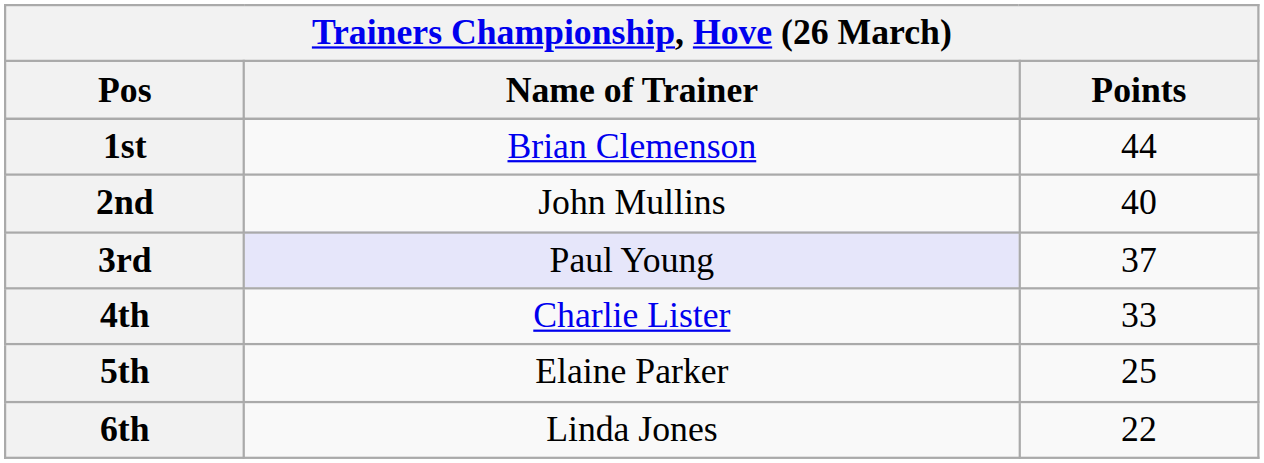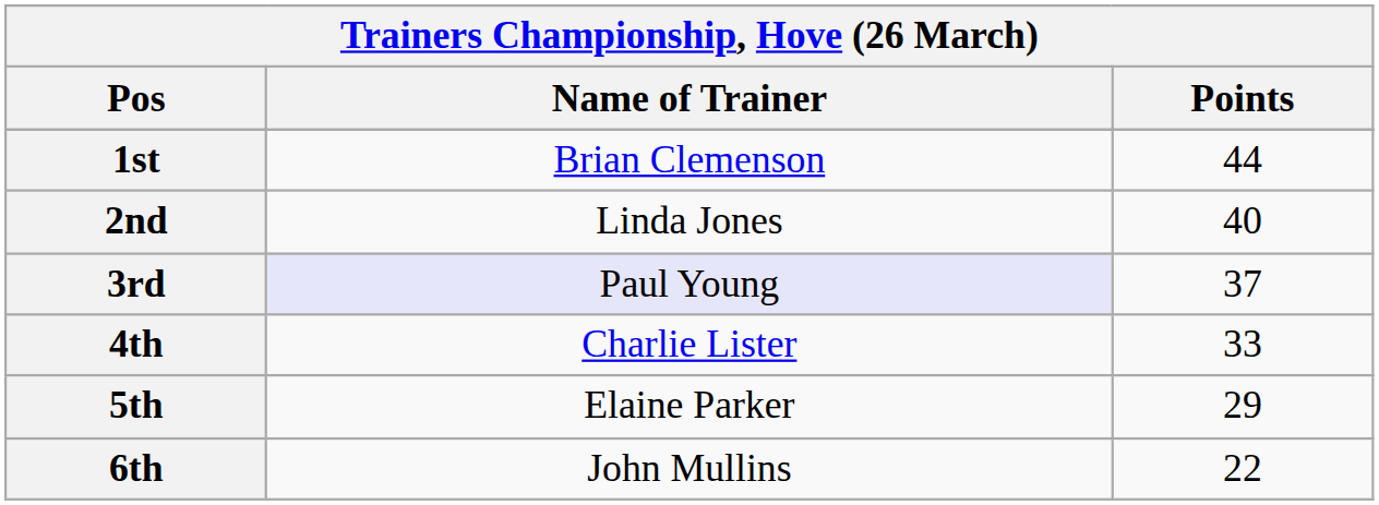2nd | Name of Trainer: John Mullins -> Linda Jones
5th | Points: 25 -> 29
6th | Name of Trainer: Linda Jones -> John Mullins
